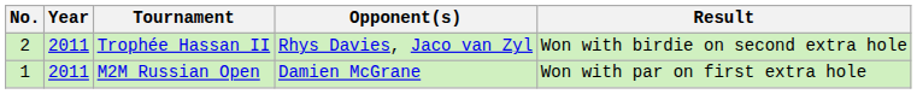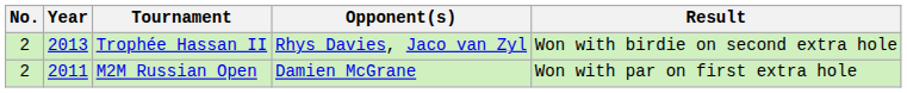Trophée Hassan II | Year: 2011 -> 2013
M2M Russian Open | No.: 1 -> 2
